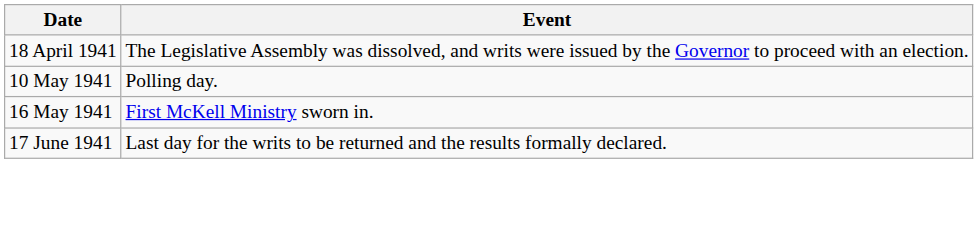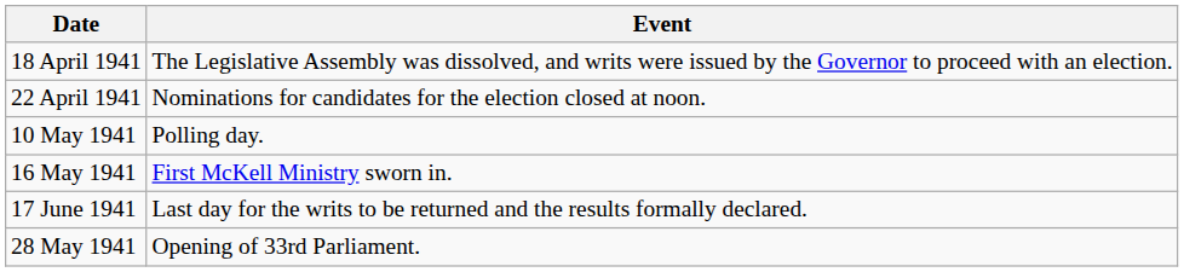+ row: 22 April 1941 | Nominations for candidates for the election closed at noon.
+ row: 28 May 1941 | Opening of 33rd Parliament.
